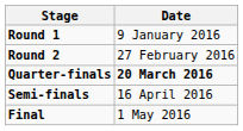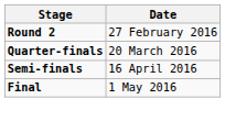- row: Round 1 | 9 January 2016
Quarter-finals | Date: bold -> normal
